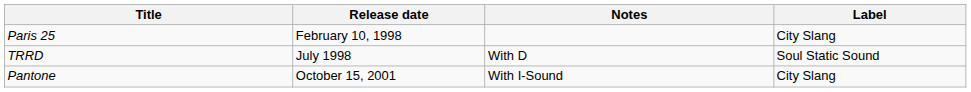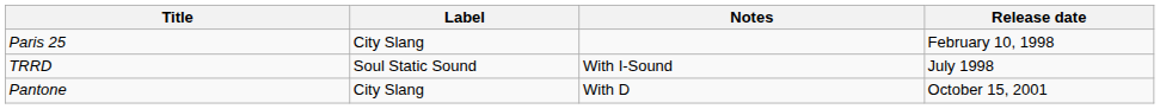columns swapped: Release date <-> Label
TRRD | Notes: With D -> With I-Sound
Pantone | Notes: With I-Sound -> With D
